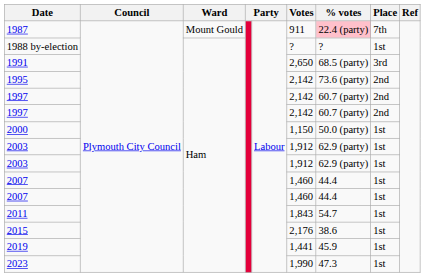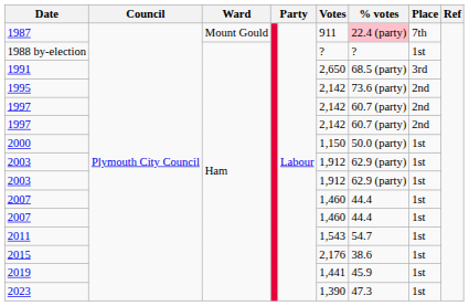2011 | Votes: 1,843 -> 1,543
2023 | Votes: 1,990 -> 1,390
